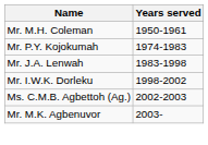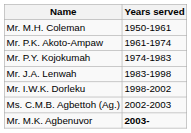+ row: Mr. P.K. Akoto-Ampaw | 1961-1974
Mr. M.K. Agbenuvor | Years served: normal -> bold
